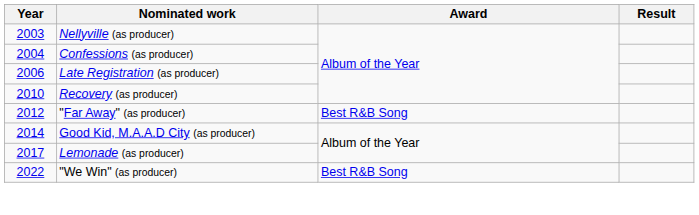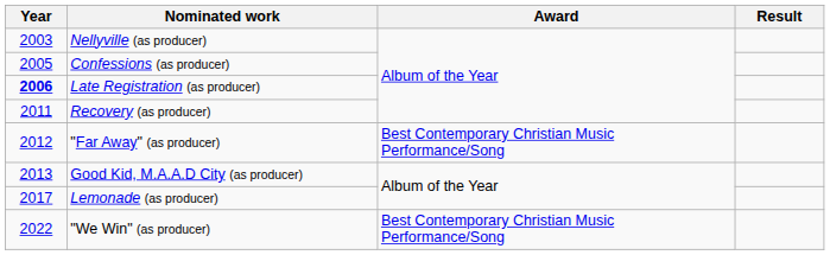Confessions (as producer) | Year: 2004 -> 2005
Late Registration (as producer) | Year: normal -> bold
Recovery (as producer) | Year: 2010 -> 2011
"Far Away" (as producer) | Award: Best R&B Song -> Best Contemporary Christian Music Performance/Song
Good Kid, M.A.A.D City (as producer) | Year: 2014 -> 2013
"We Win" (as producer) | Award: Best R&B Song -> Best Contemporary Christian Music Performance/Song
